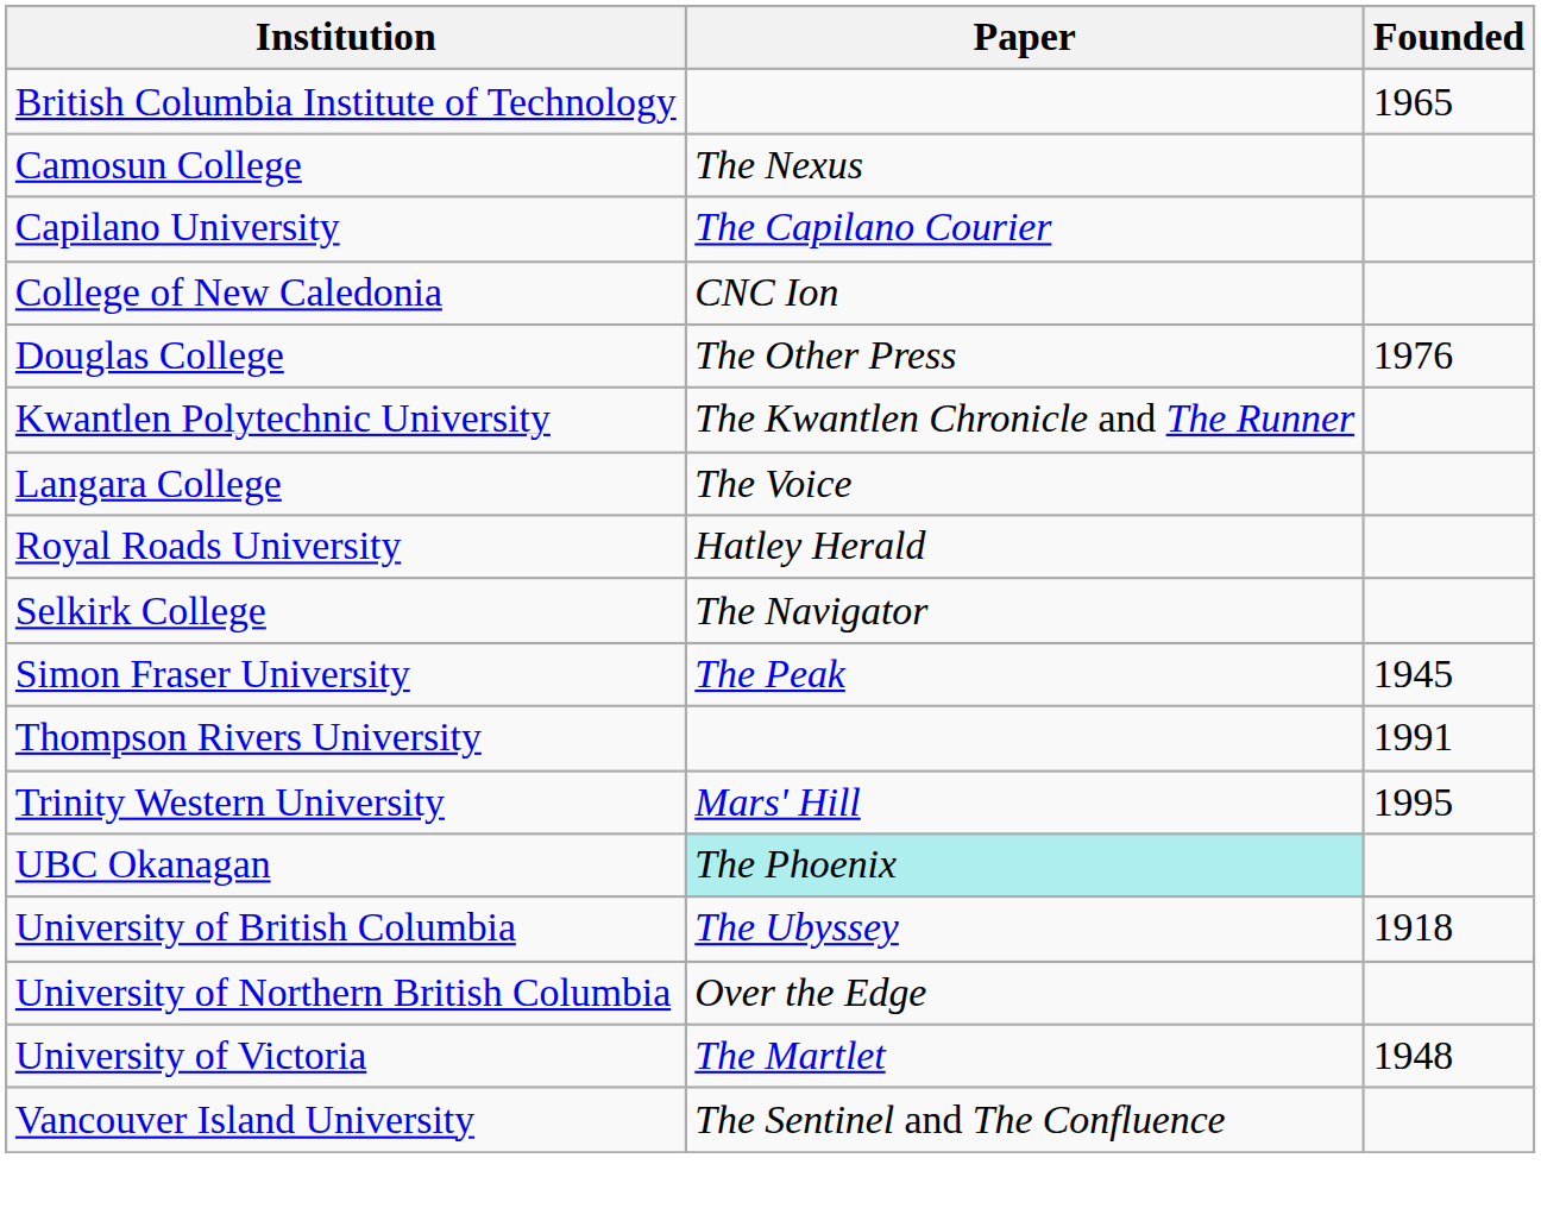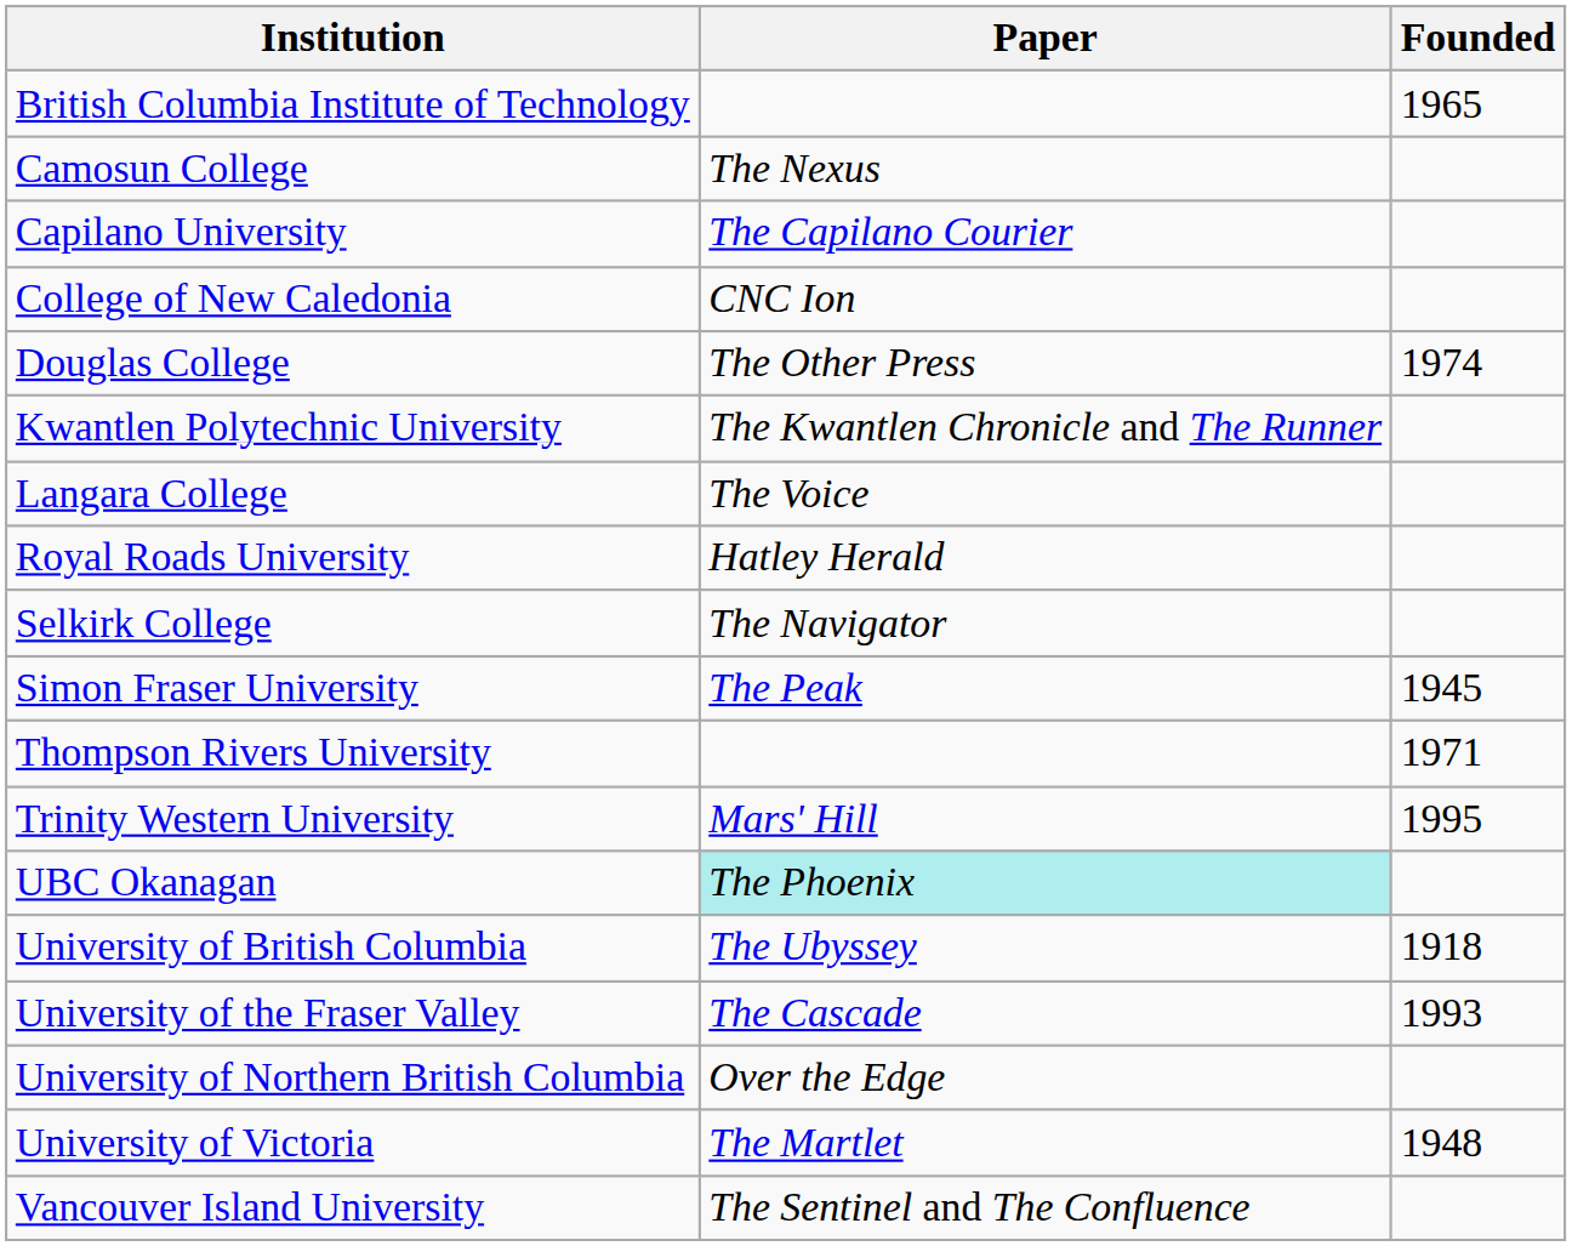Douglas College | Founded: 1976 -> 1974
Thompson Rivers University | Founded: 1991 -> 1971
+ row: University of the Fraser Valley | The Cascade | 1993
